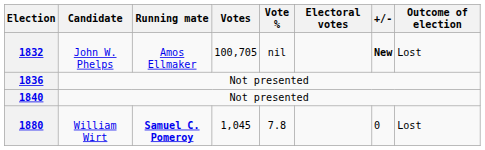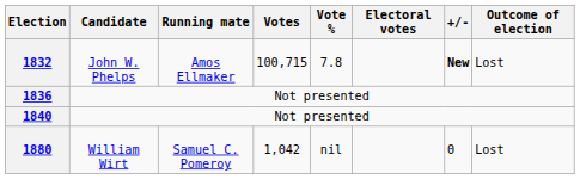1832 | Votes: 100,705 -> 100,715
1832 | Vote %: nil -> 7.8
1880 | Running mate: bold -> normal
1880 | Votes: 1,045 -> 1,042
1880 | Vote %: 7.8 -> nil
